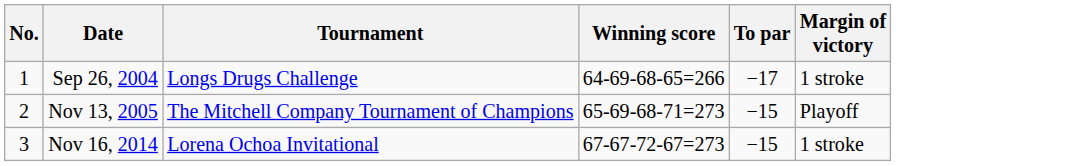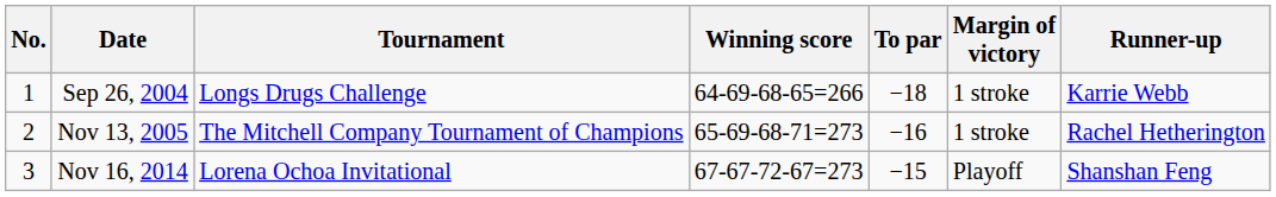+ column: Runner-up | Karrie Webb | Rachel Hetherington | Shanshan Feng
Sep 26, 2004 | To par: −17 -> −18
Nov 13, 2005 | To par: −15 -> −16
Nov 13, 2005 | Margin of victory: Playoff -> 1 stroke
Nov 16, 2014 | Margin of victory: 1 stroke -> Playoff
